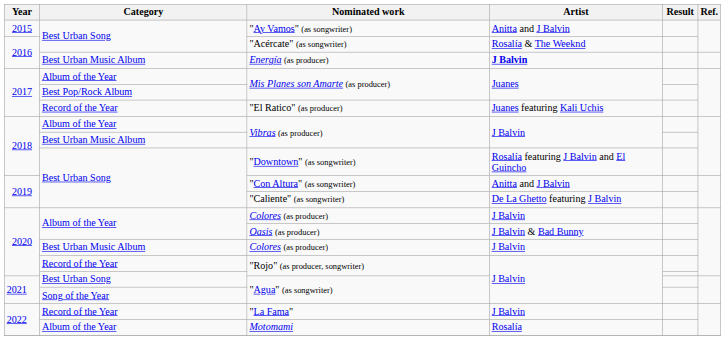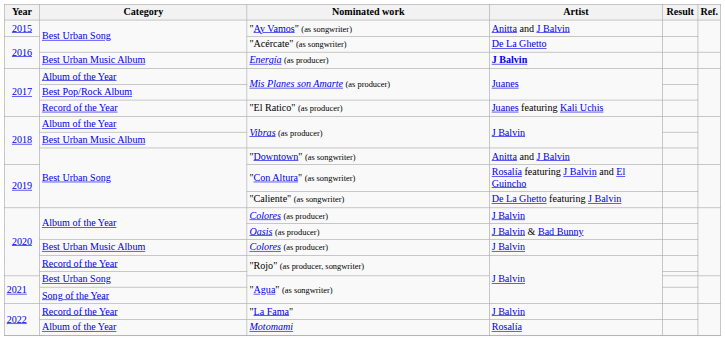"Acércate" (as songwriter) | Artist: Rosalía & The Weeknd -> De La Ghetto
"Downtown" (as songwriter) | Artist: Rosalía featuring J Balvin and El Guincho -> Anitta and J Balvin
"Con Altura" (as songwriter) | Artist: Anitta and J Balvin -> Rosalía featuring J Balvin and El Guincho
